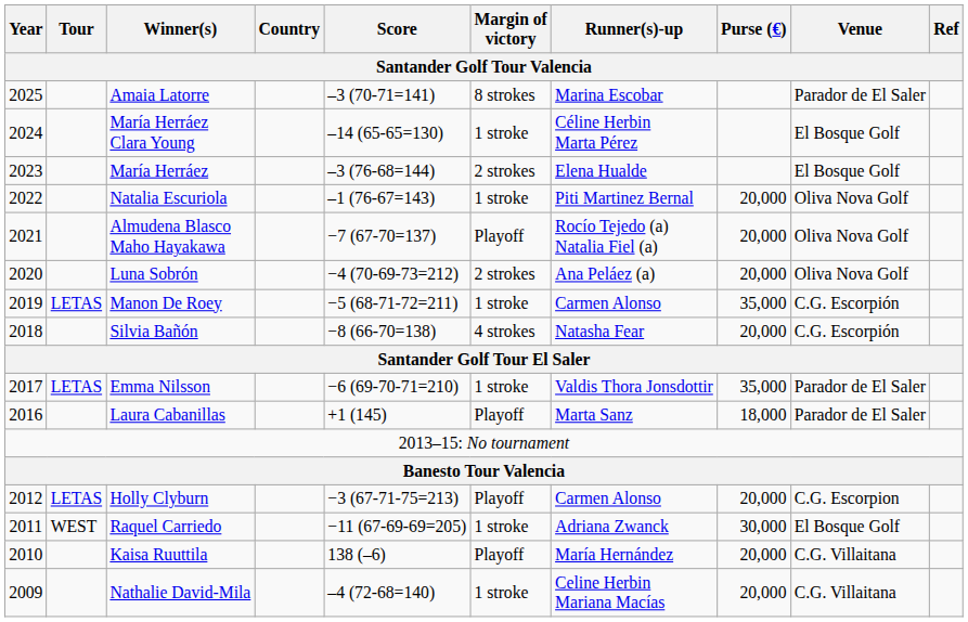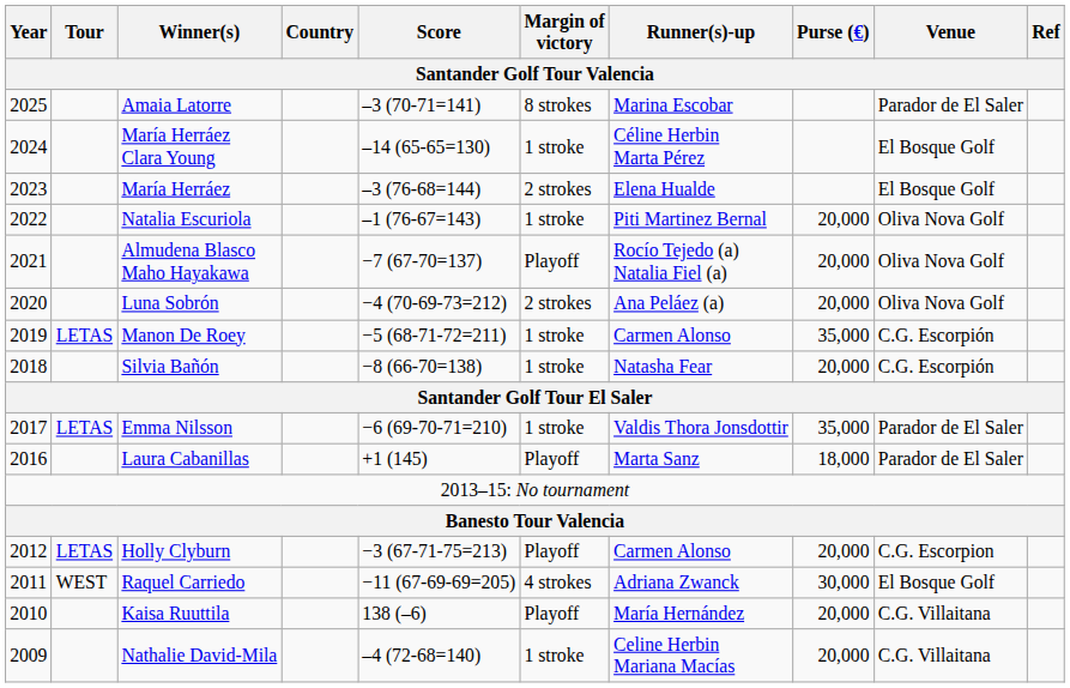Silvia Bañón | Margin of victory: 4 strokes -> 1 stroke
Raquel Carriedo | Margin of victory: 1 stroke -> 4 strokes
